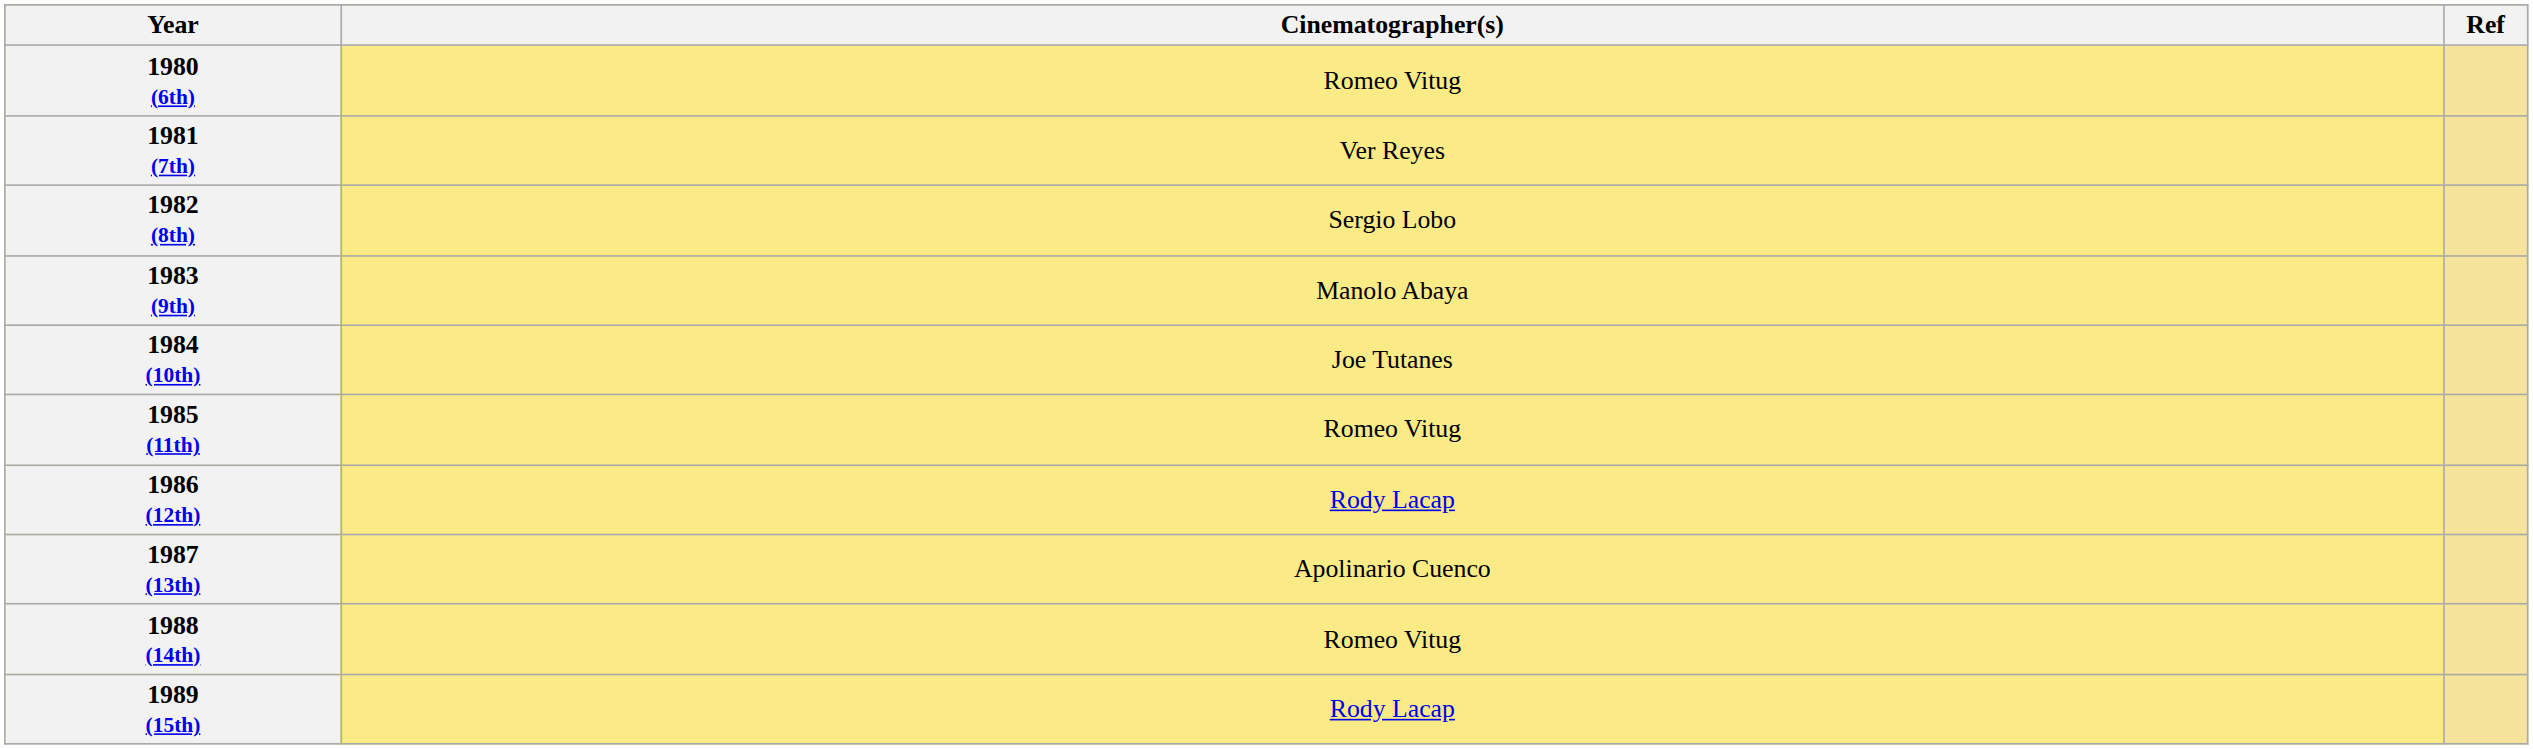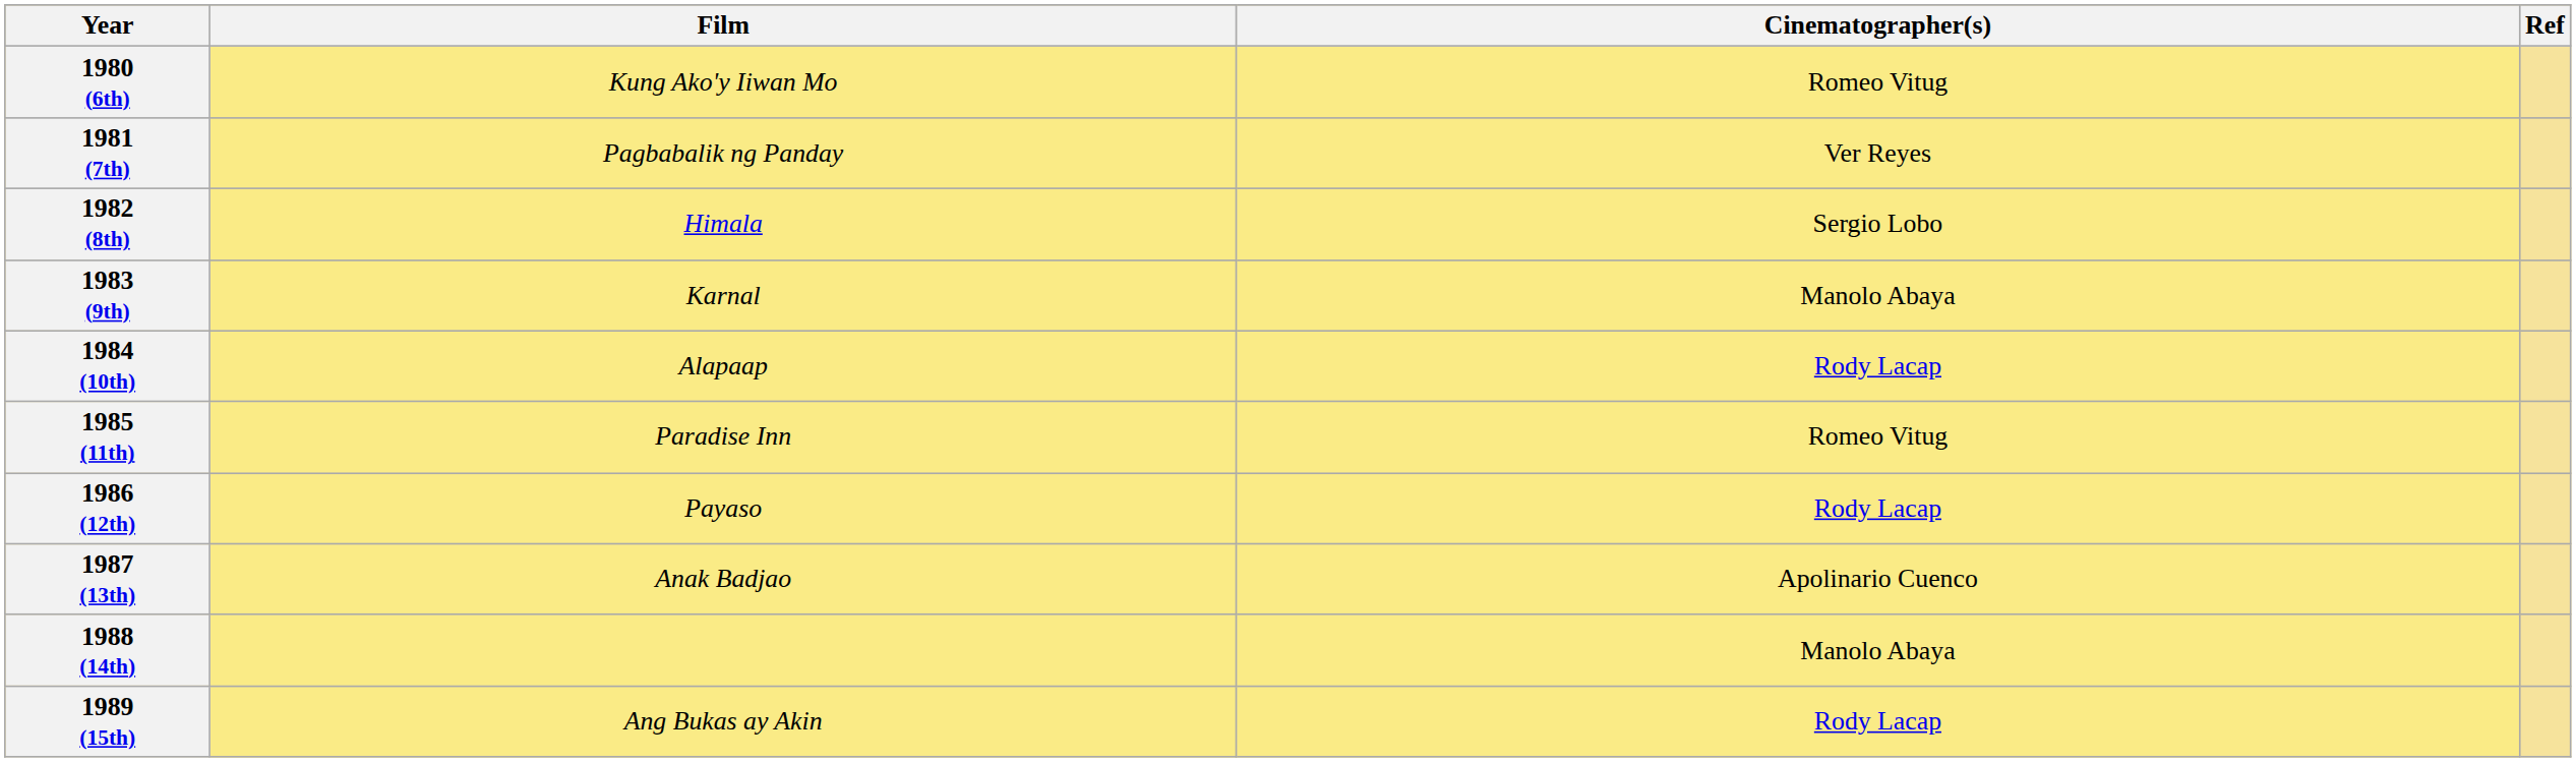+ column: Film | Kung Ako'y Iiwan Mo | Pagbabalik ng Panday | Himala | Karnal | Alapaap | Paradise Inn | Payaso | Anak Badjao | Ang Bukas ay Akin
1984 (10th) | Cinematographer(s): Joe Tutanes -> Rody Lacap
1988 (14th) | Cinematographer(s): Romeo Vitug -> Manolo Abaya
